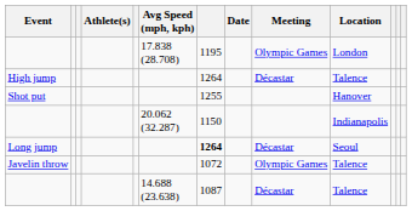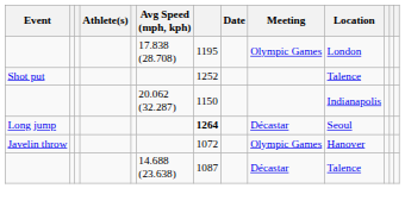- row: High jump | 1264 | Décastar | Talence
Shot put | column 7: 1255 -> 1252
Shot put | Location: Hanover -> Talence
Javelin throw | Location: Talence -> Hanover
